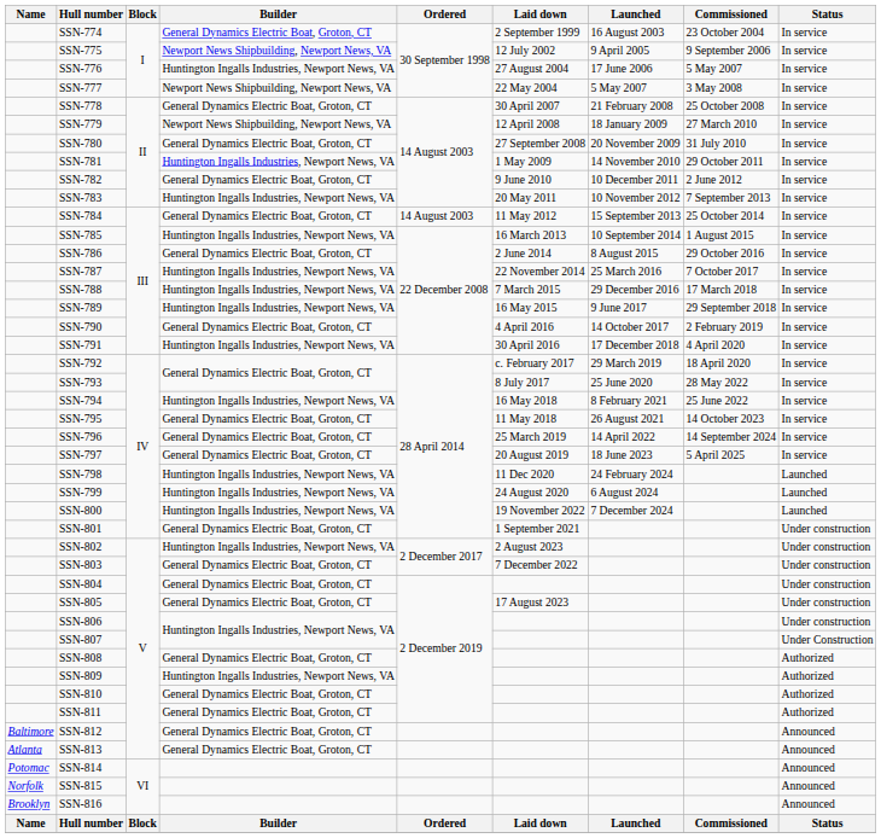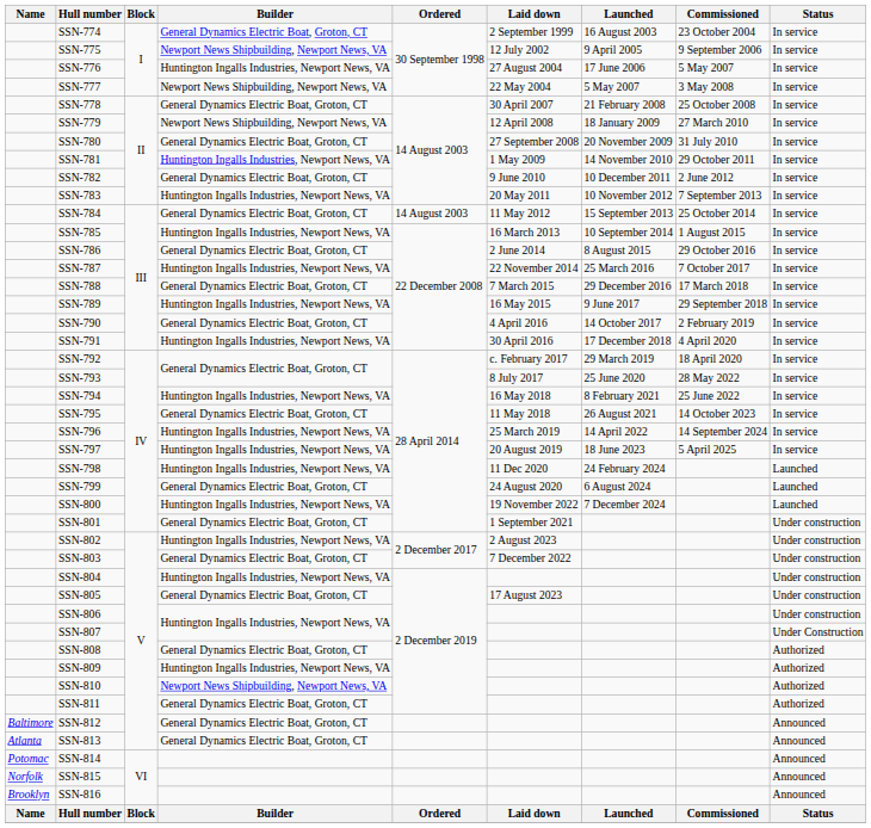SSN-788 | Builder: Huntington Ingalls Industries, Newport News, VA -> General Dynamics Electric Boat, Groton, CT
SSN-796 | Builder: General Dynamics Electric Boat, Groton, CT -> Huntington Ingalls Industries, Newport News, VA
SSN-797 | Builder: General Dynamics Electric Boat, Groton, CT -> Huntington Ingalls Industries, Newport News, VA
SSN-799 | Builder: Huntington Ingalls Industries, Newport News, VA -> General Dynamics Electric Boat, Groton, CT
SSN-804 | Builder: General Dynamics Electric Boat, Groton, CT -> Huntington Ingalls Industries, Newport News, VA
SSN-810 | Builder: General Dynamics Electric Boat, Groton, CT -> Newport News Shipbuilding, Newport News, VA
